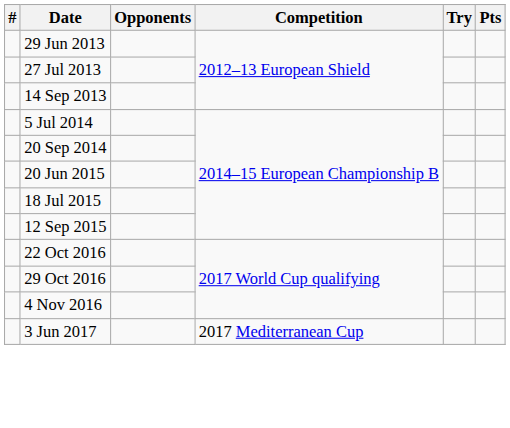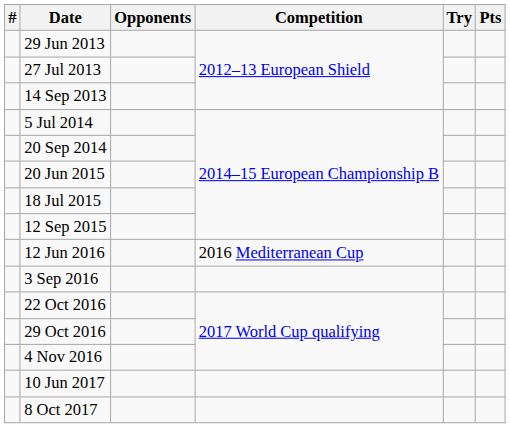+ row: 12 Jun 2016 | 2016 Mediterranean Cup
+ row: 3 Sep 2016
- row: 3 Jun 2017 | 2017 Mediterranean Cup
+ row: 10 Jun 2017
+ row: 8 Oct 2017
